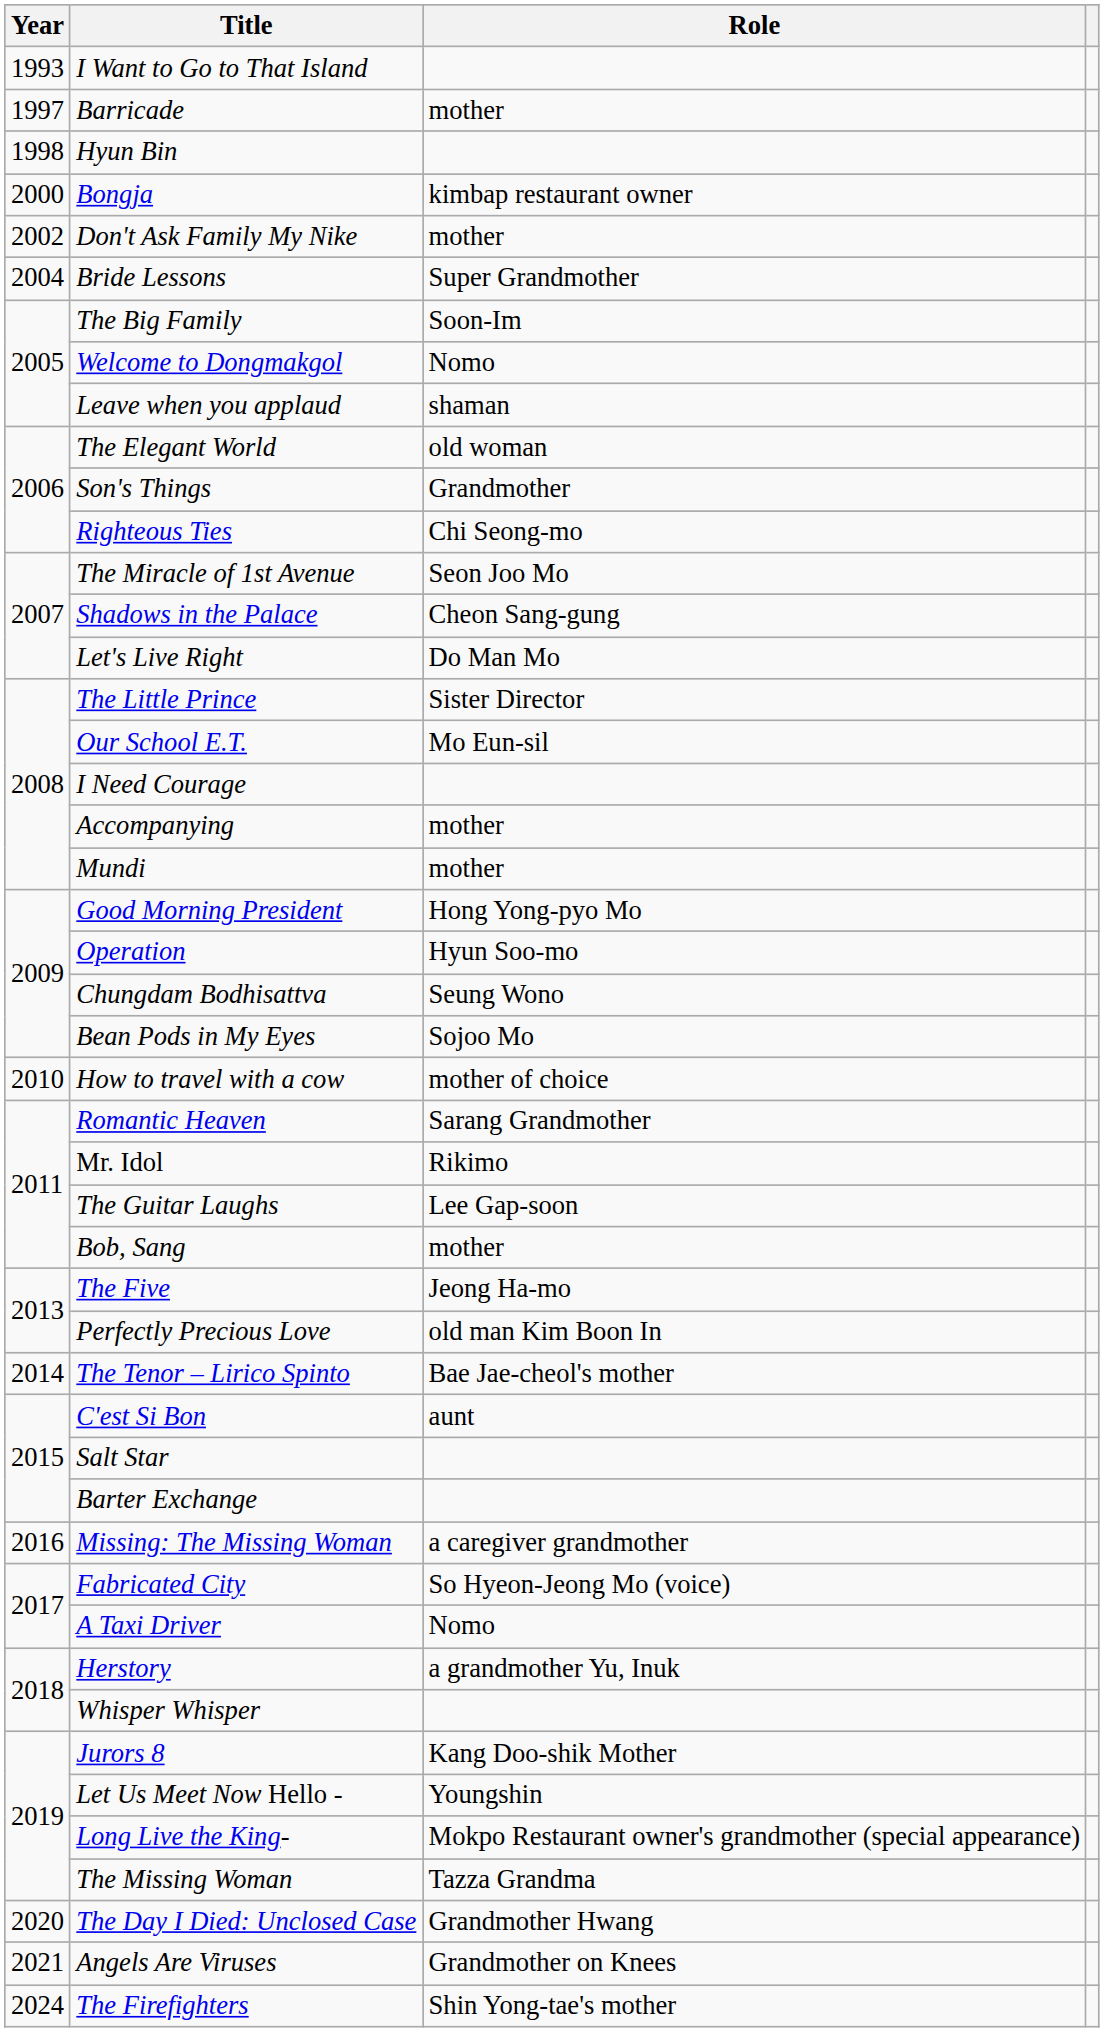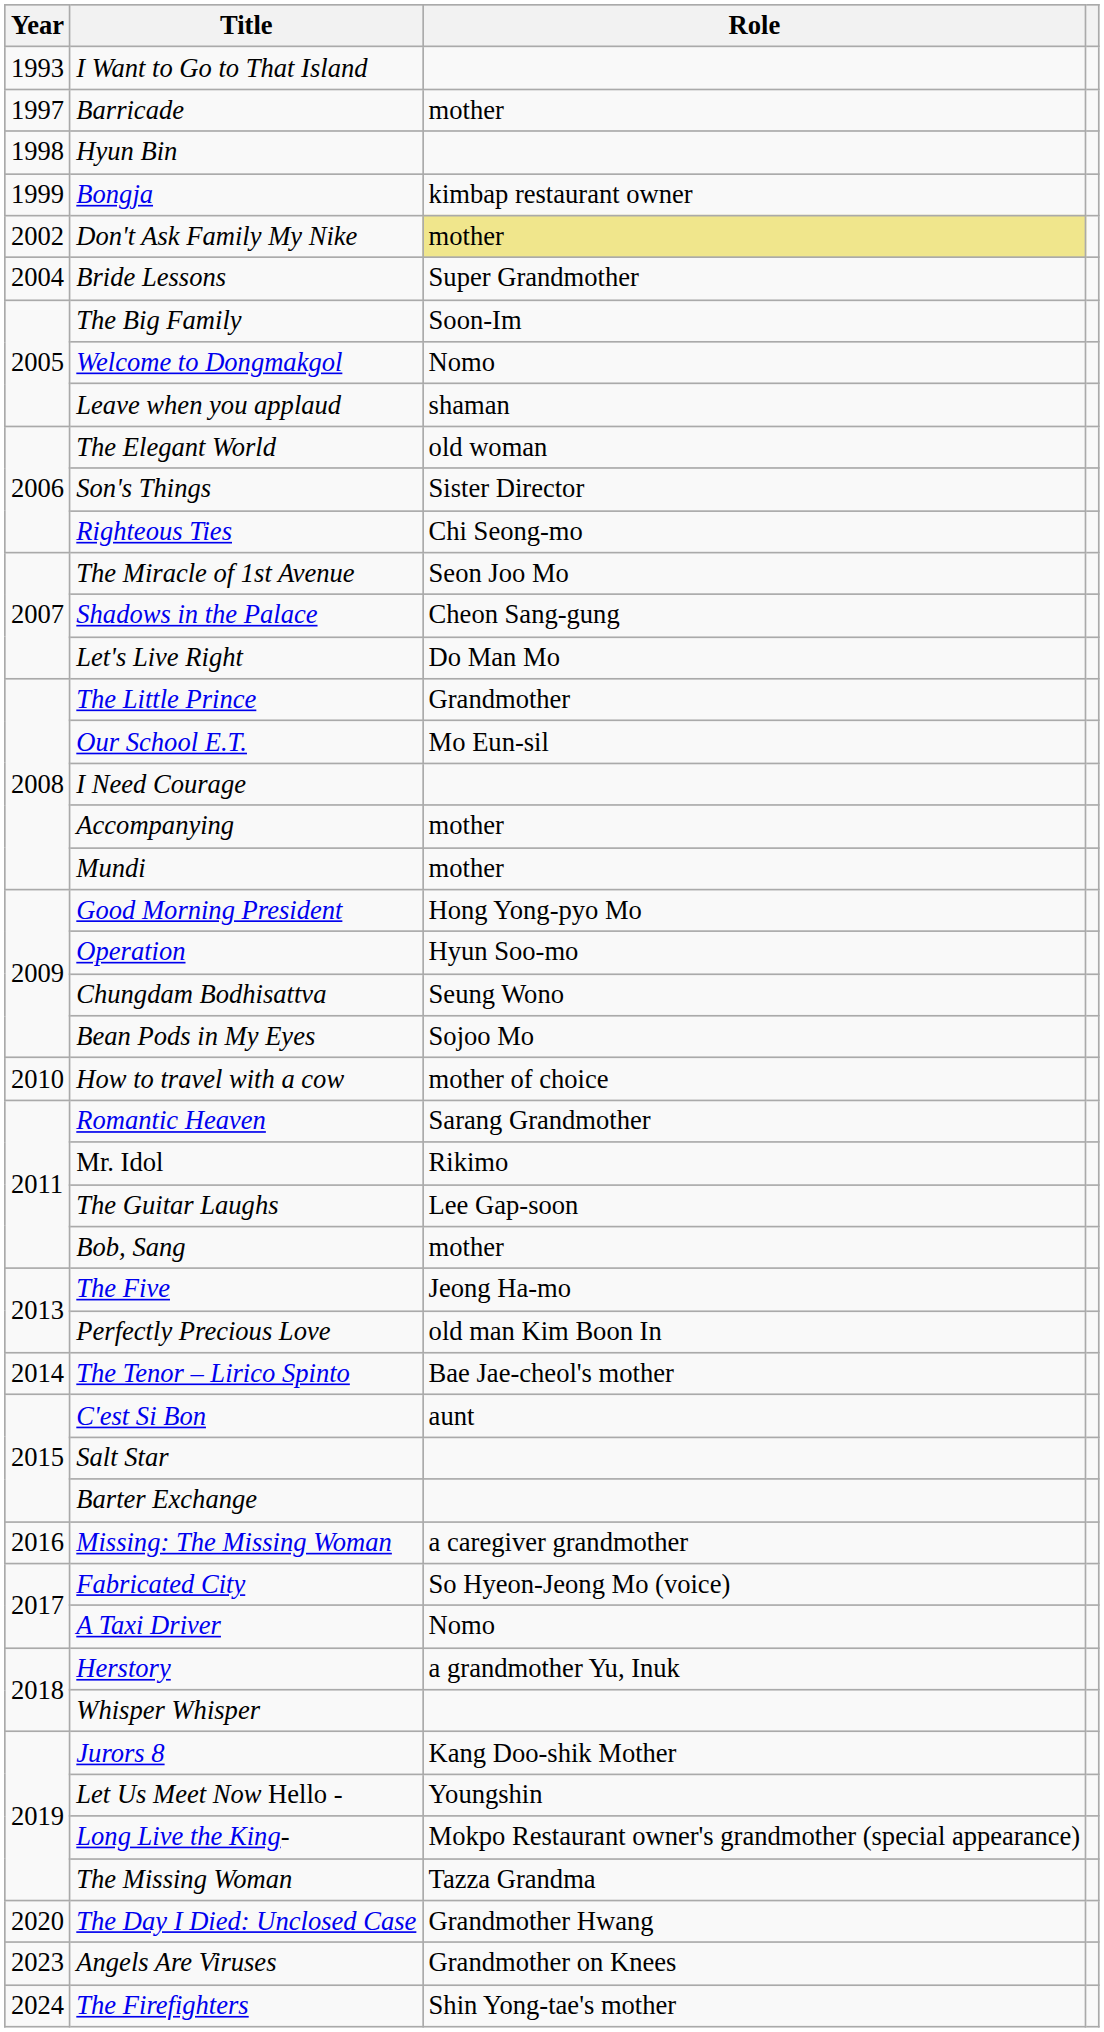Bongja | Year: 2000 -> 1999
Don't Ask Family My Nike | Role: no background -> khaki background
Son's Things | Role: Grandmother -> Sister Director
The Little Prince | Role: Sister Director -> Grandmother
Angels Are Viruses | Year: 2021 -> 2023
